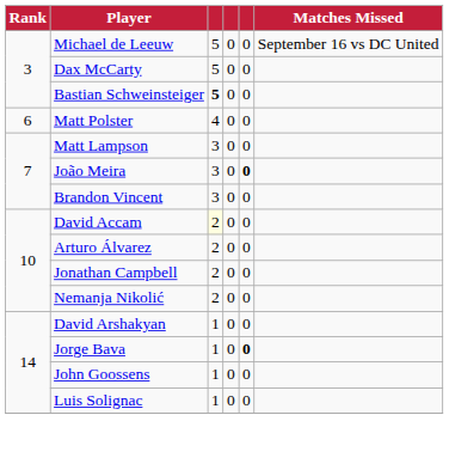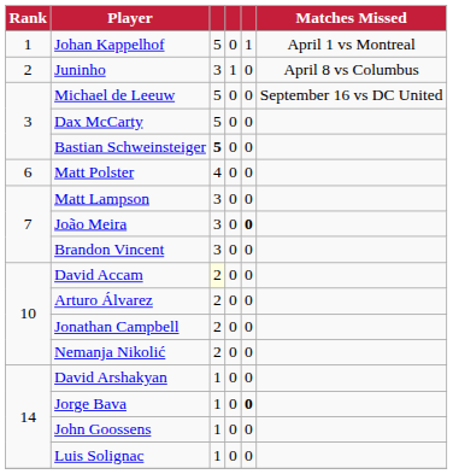+ row: 1 | Johan Kappelhof | 5 | 0 | 1 | April 1 vs Montreal
+ row: 2 | Juninho | 3 | 1 | 0 | April 8 vs Columbus
